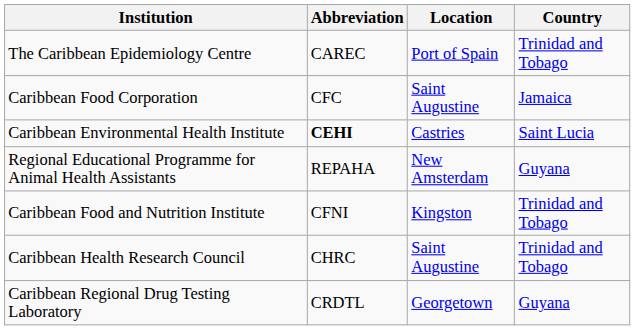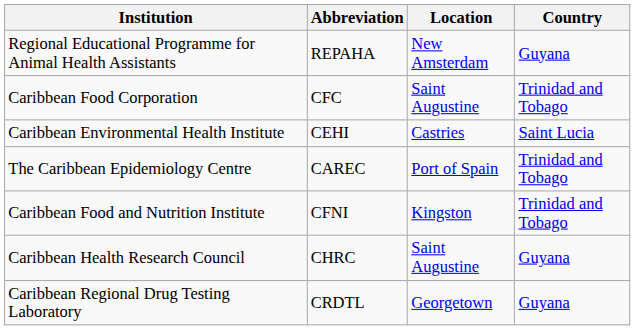rows swapped: Regional Educational Programme for Animal Health Assistants <-> The Caribbean Epidemiology Centre
Caribbean Food Corporation | Country: Jamaica -> Trinidad and Tobago
Caribbean Environmental Health Institute | Abbreviation: bold -> normal
Caribbean Health Research Council | Country: Trinidad and Tobago -> Guyana
